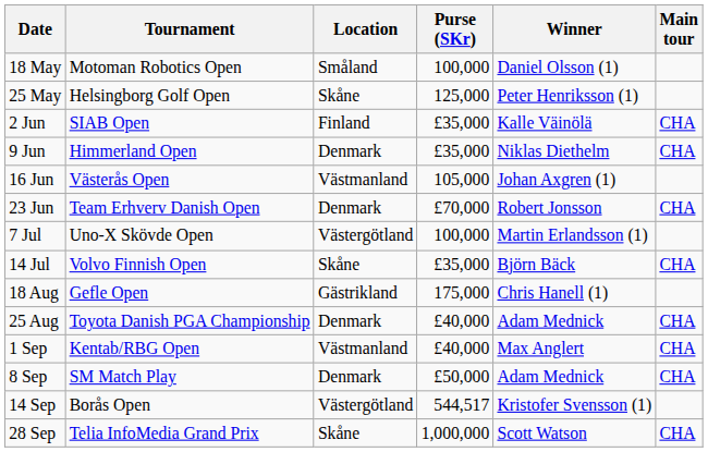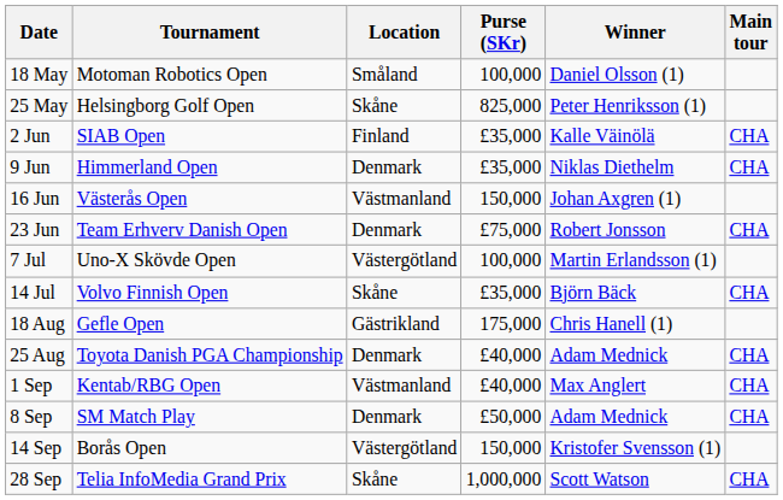25 May | Purse (SKr): 125,000 -> 825,000
16 Jun | Purse (SKr): 105,000 -> 150,000
23 Jun | Purse (SKr): £70,000 -> £75,000
14 Sep | Purse (SKr): 544,517 -> 150,000
